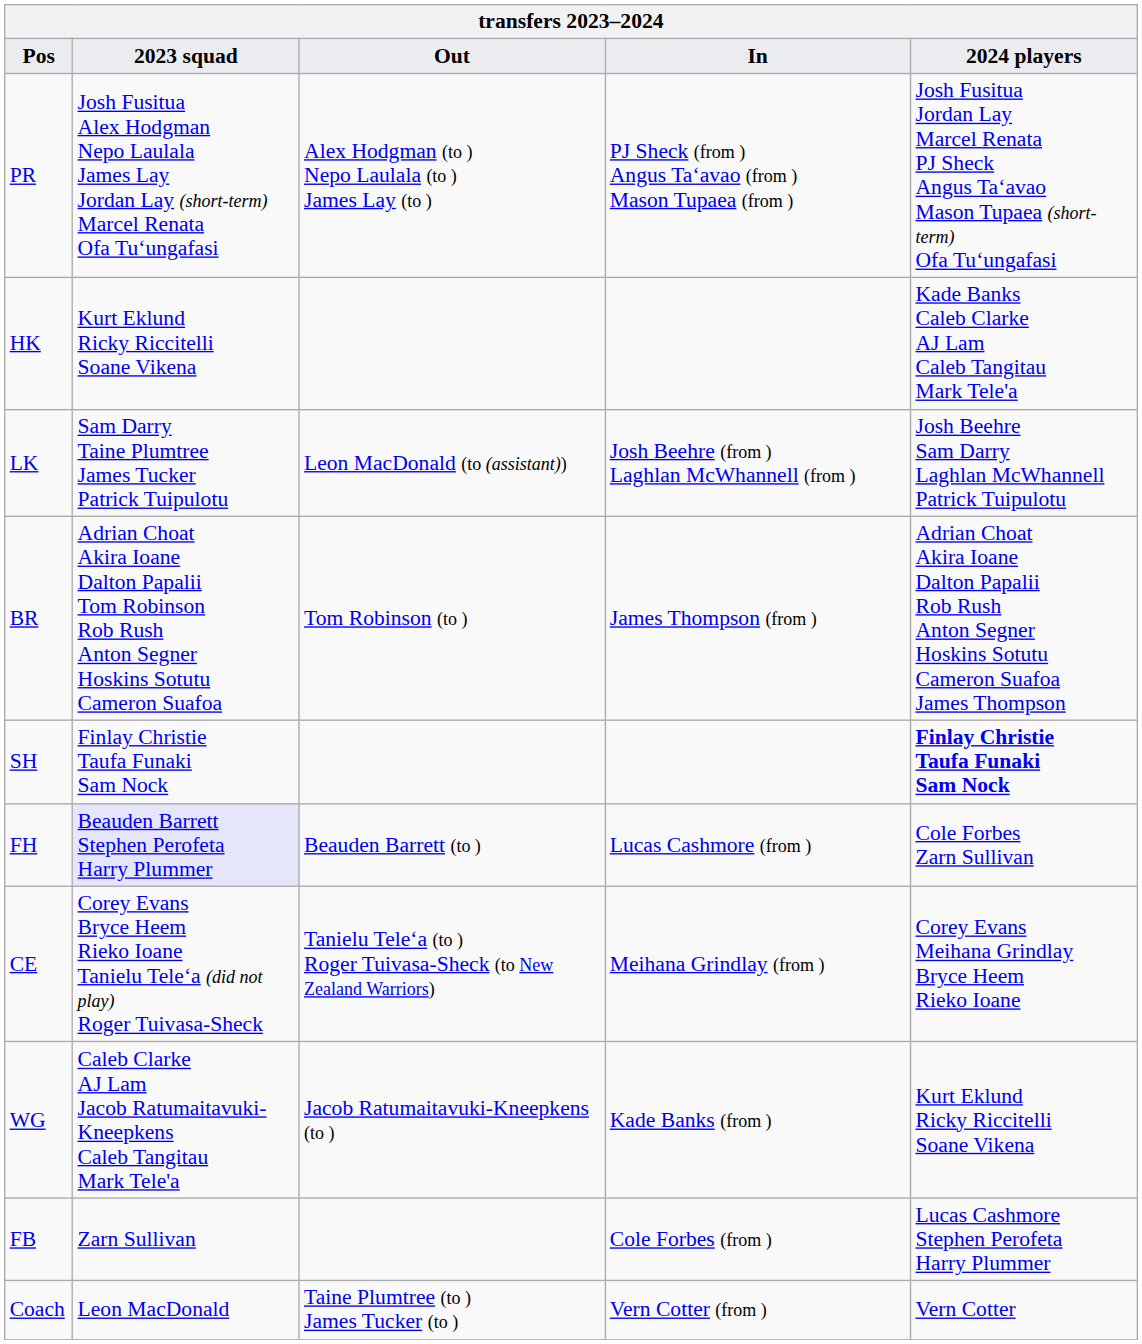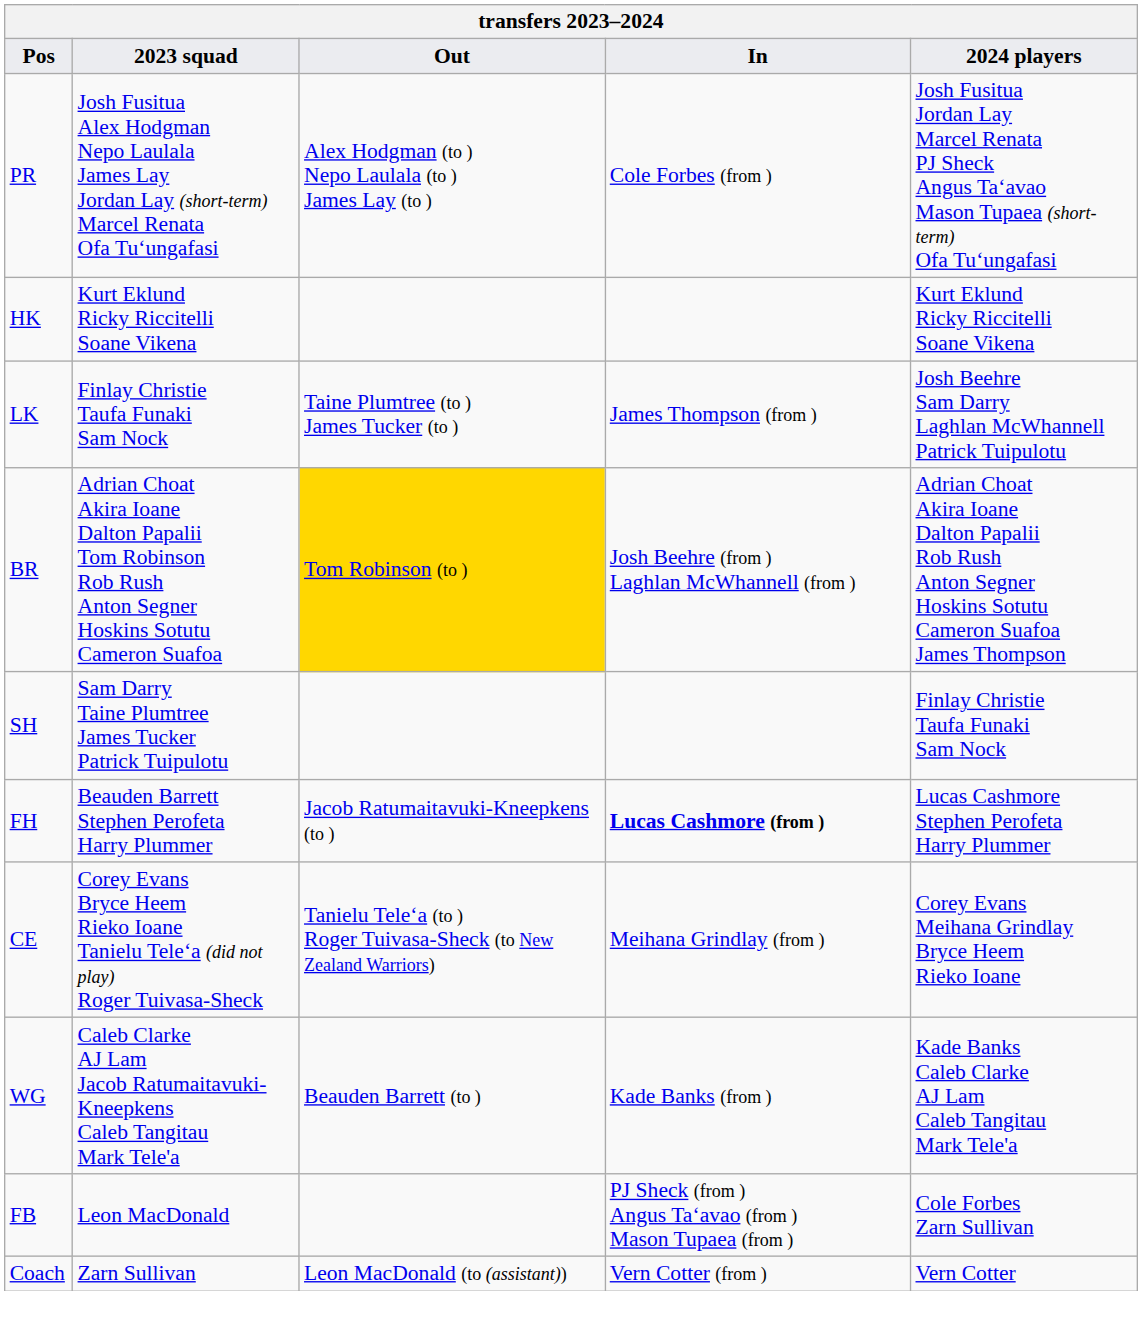PR | In: PJ Sheck (from ) Angus Taʻavao (from ) Mason Tupaea (from ) -> Cole Forbes (from )
HK | 2024 players: Kade Banks Caleb Clarke AJ Lam Caleb Tangitau Mark Tele'a -> Kurt Eklund Ricky Riccitelli Soane Vikena
LK | 2023 squad: Sam Darry Taine Plumtree James Tucker Patrick Tuipulotu -> Finlay Christie Taufa Funaki Sam Nock
LK | Out: Leon MacDonald (to (assistant)) -> Taine Plumtree (to ) James Tucker (to )
LK | In: Josh Beehre (from ) Laghlan McWhannell (from ) -> James Thompson (from )
BR | Out: no background -> gold background
BR | In: James Thompson (from ) -> Josh Beehre (from ) Laghlan McWhannell (from )
SH | 2023 squad: Finlay Christie Taufa Funaki Sam Nock -> Sam Darry Taine Plumtree James Tucker Patrick Tuipulotu
SH | 2024 players: bold -> normal
FH | 2023 squad: lavender background -> no background
FH | Out: Beauden Barrett (to ) -> Jacob Ratumaitavuki-Kneepkens (to )
FH | In: normal -> bold
FH | 2024 players: Cole Forbes Zarn Sullivan -> Lucas Cashmore Stephen Perofeta Harry Plummer
WG | Out: Jacob Ratumaitavuki-Kneepkens (to ) -> Beauden Barrett (to )
WG | 2024 players: Kurt Eklund Ricky Riccitelli Soane Vikena -> Kade Banks Caleb Clarke AJ Lam Caleb Tangitau Mark Tele'a
FB | 2023 squad: Zarn Sullivan -> Leon MacDonald
FB | In: Cole Forbes (from ) -> PJ Sheck (from ) Angus Taʻavao (from ) Mason Tupaea (from )
FB | 2024 players: Lucas Cashmore Stephen Perofeta Harry Plummer -> Cole Forbes Zarn Sullivan
Coach | 2023 squad: Leon MacDonald -> Zarn Sullivan
Coach | Out: Taine Plumtree (to ) James Tucker (to ) -> Leon MacDonald (to (assistant))
